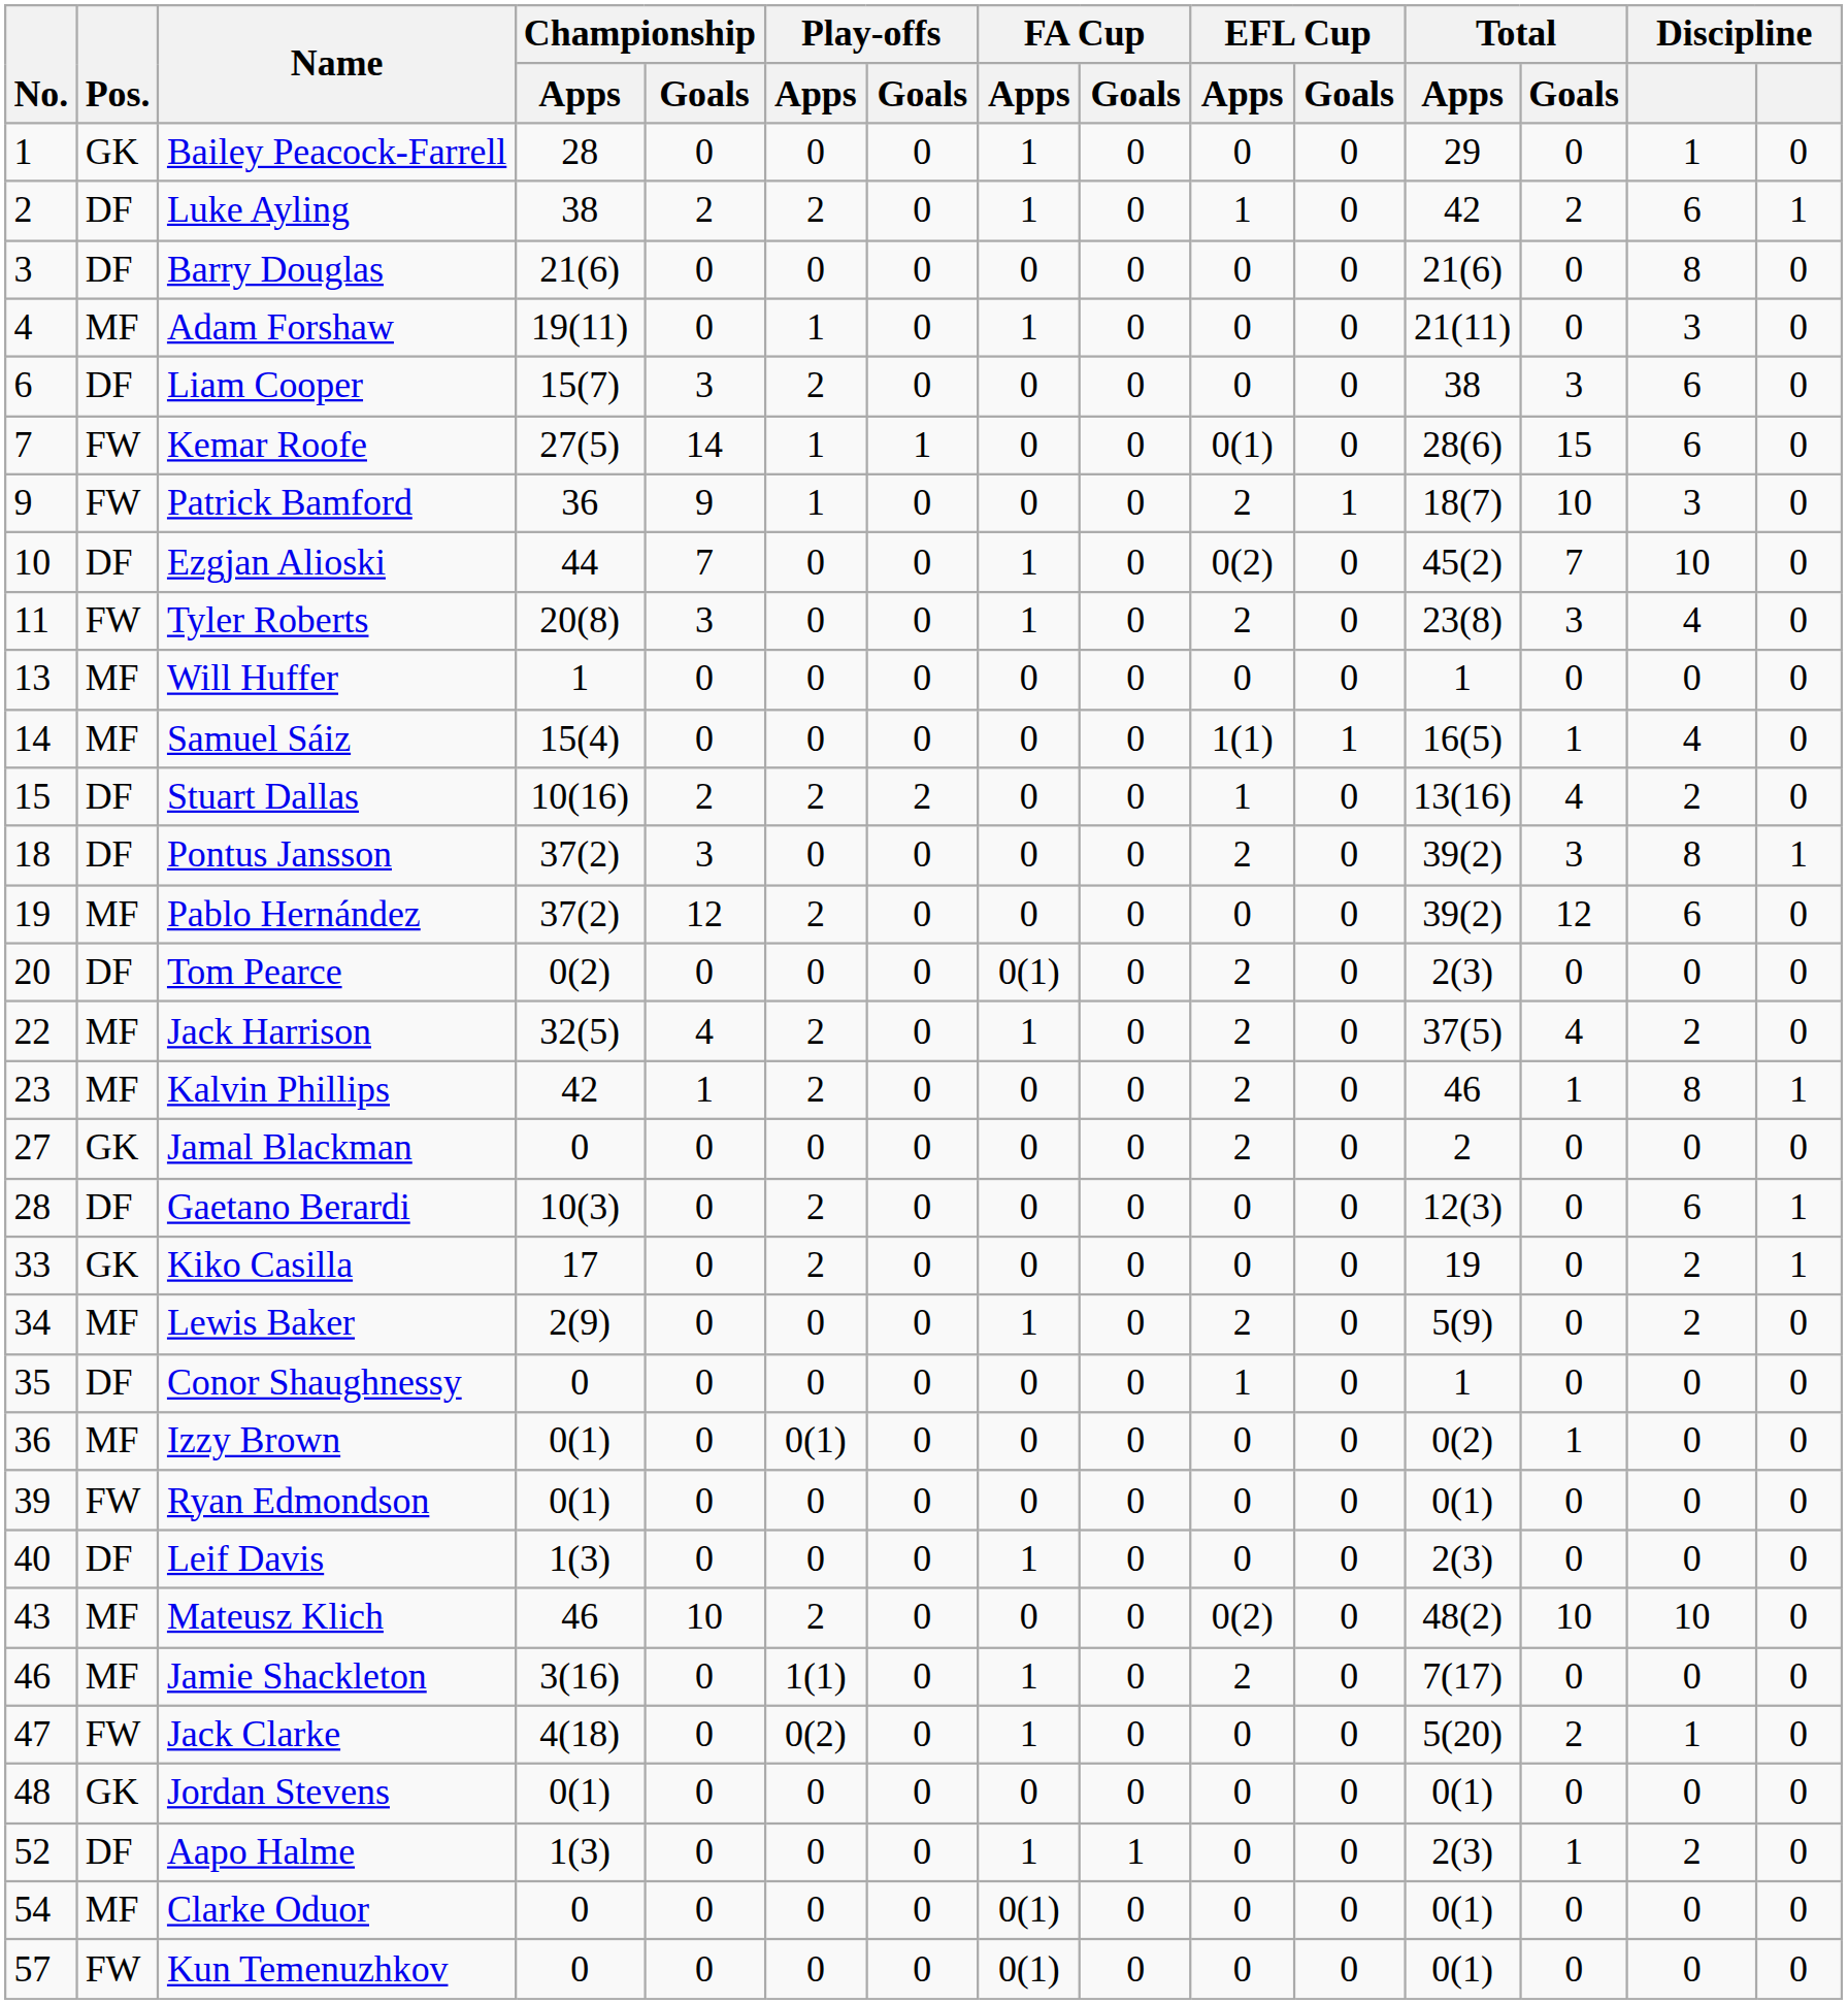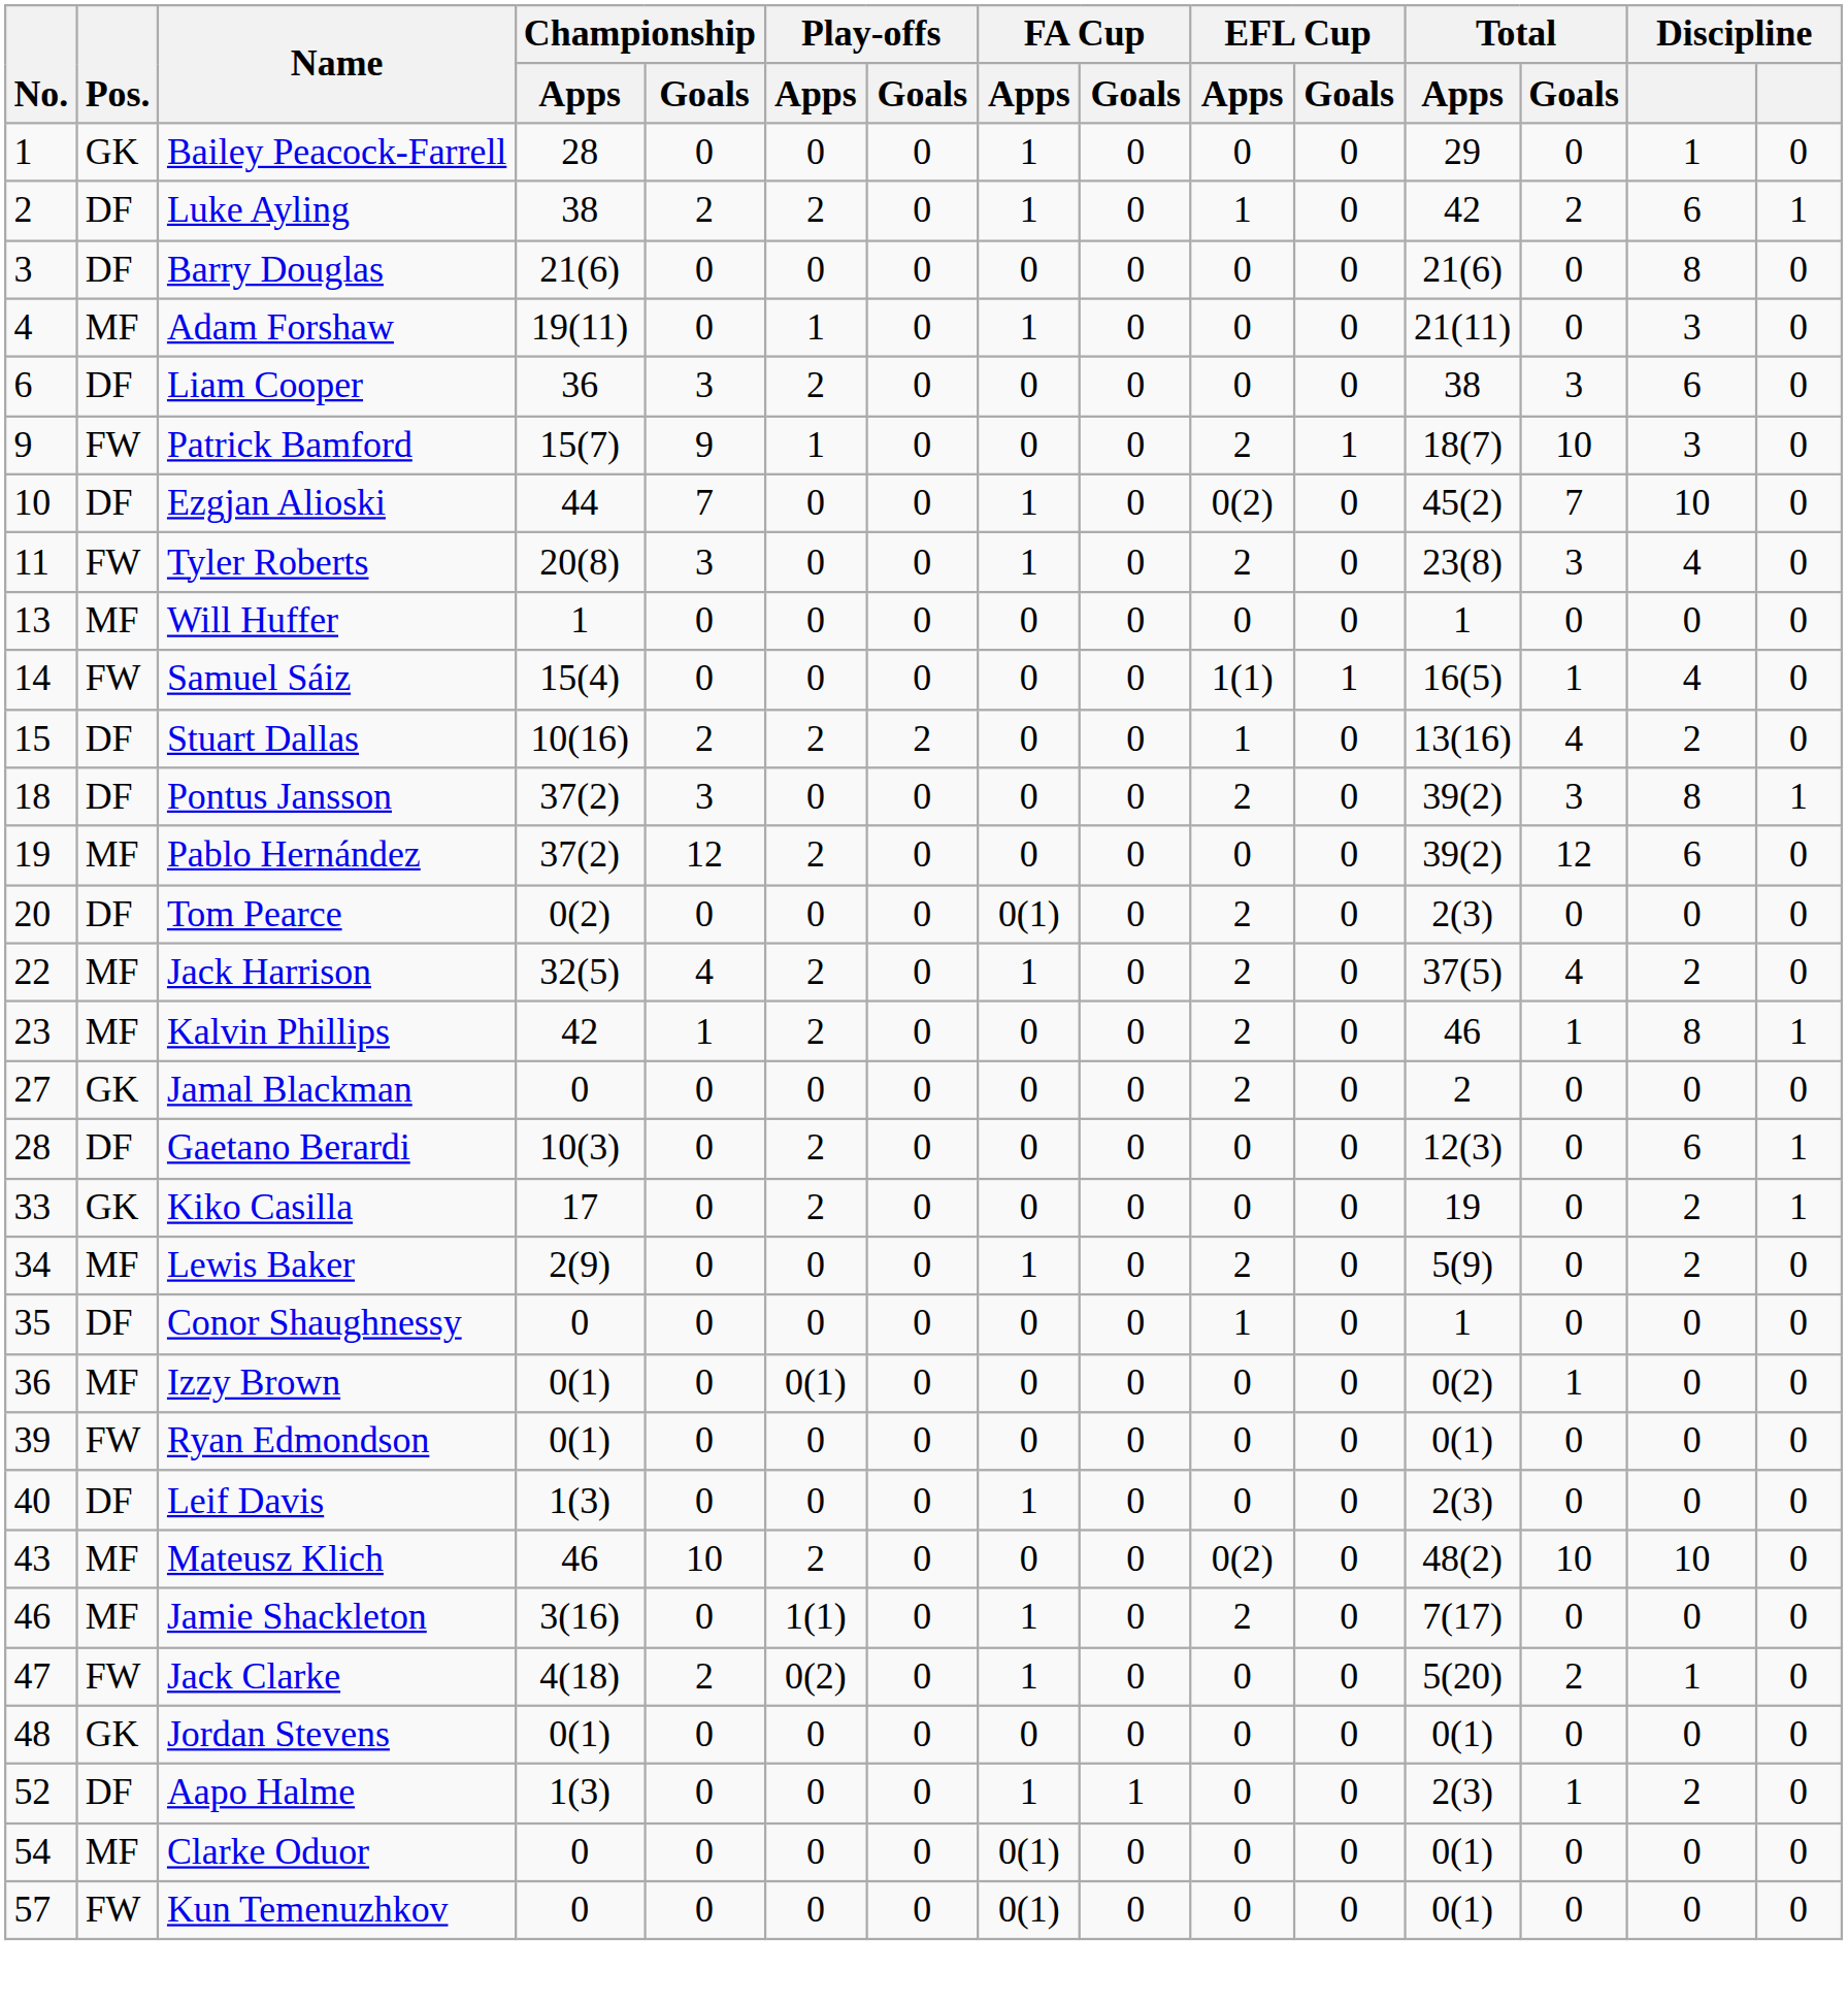Liam Cooper | Championship / Apps: 15(7) -> 36
- row: 7 | FW | Kemar Roofe | 27(5) | 14 | 1 | 1 | 0 | 0 | 0(1) | 0 | 28(6) | 15 | 6 | 0
Patrick Bamford | Championship / Apps: 36 -> 15(7)
Samuel Sáiz | Pos.: MF -> FW
Jack Clarke | Championship / Goals: 0 -> 2
